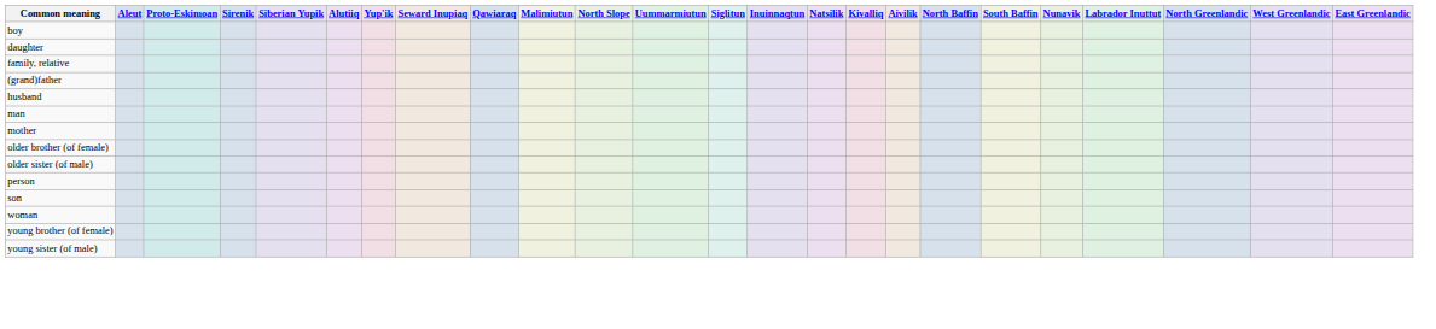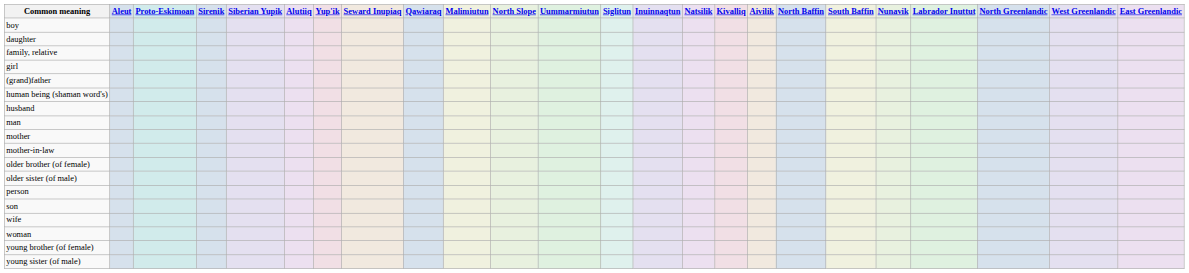+ row: girl
+ row: human being (shaman word's)
+ row: mother-in-law
+ row: wife
